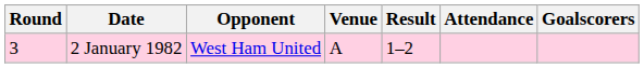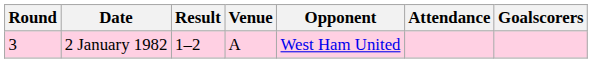columns swapped: Opponent <-> Result
